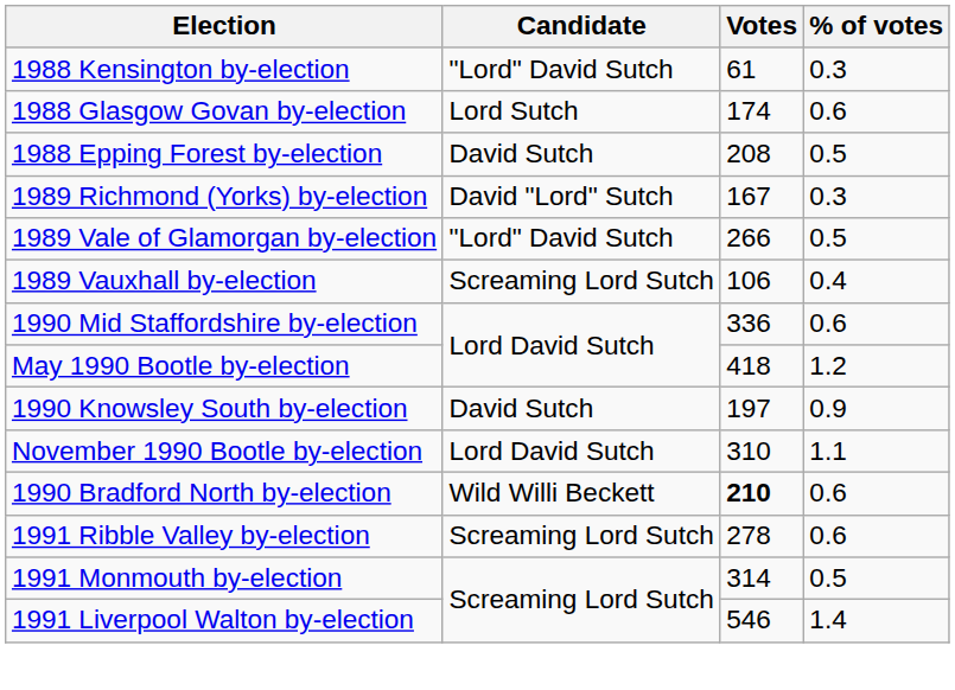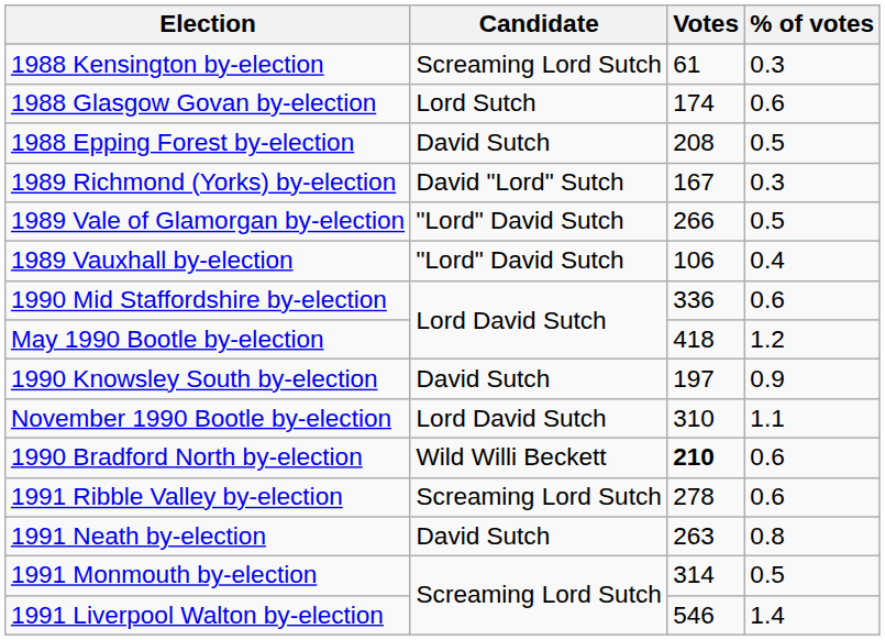1988 Kensington by-election | Candidate: "Lord" David Sutch -> Screaming Lord Sutch
1989 Vauxhall by-election | Candidate: Screaming Lord Sutch -> "Lord" David Sutch
+ row: 1991 Neath by-election | David Sutch | 263 | 0.8
